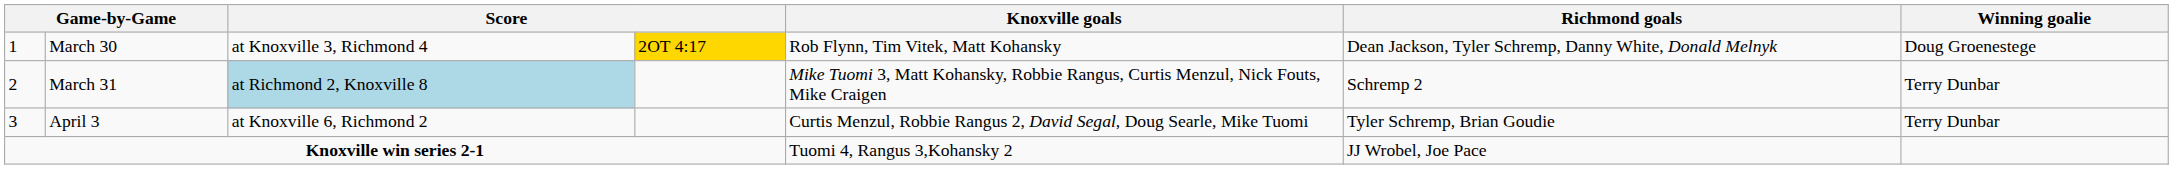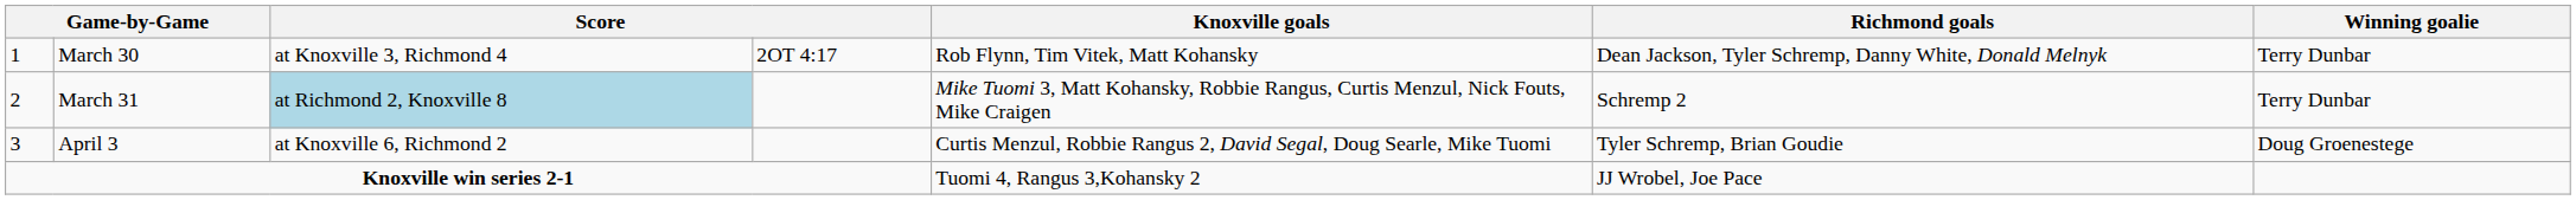March 30 | column 4: gold background -> no background
March 30 | Winning goalie: Doug Groenestege -> Terry Dunbar
April 3 | Winning goalie: Terry Dunbar -> Doug Groenestege
